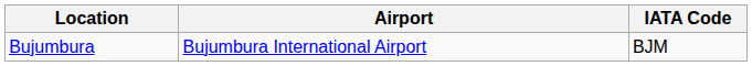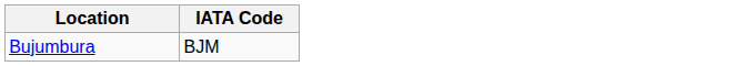- column: Airport | Bujumbura International Airport
